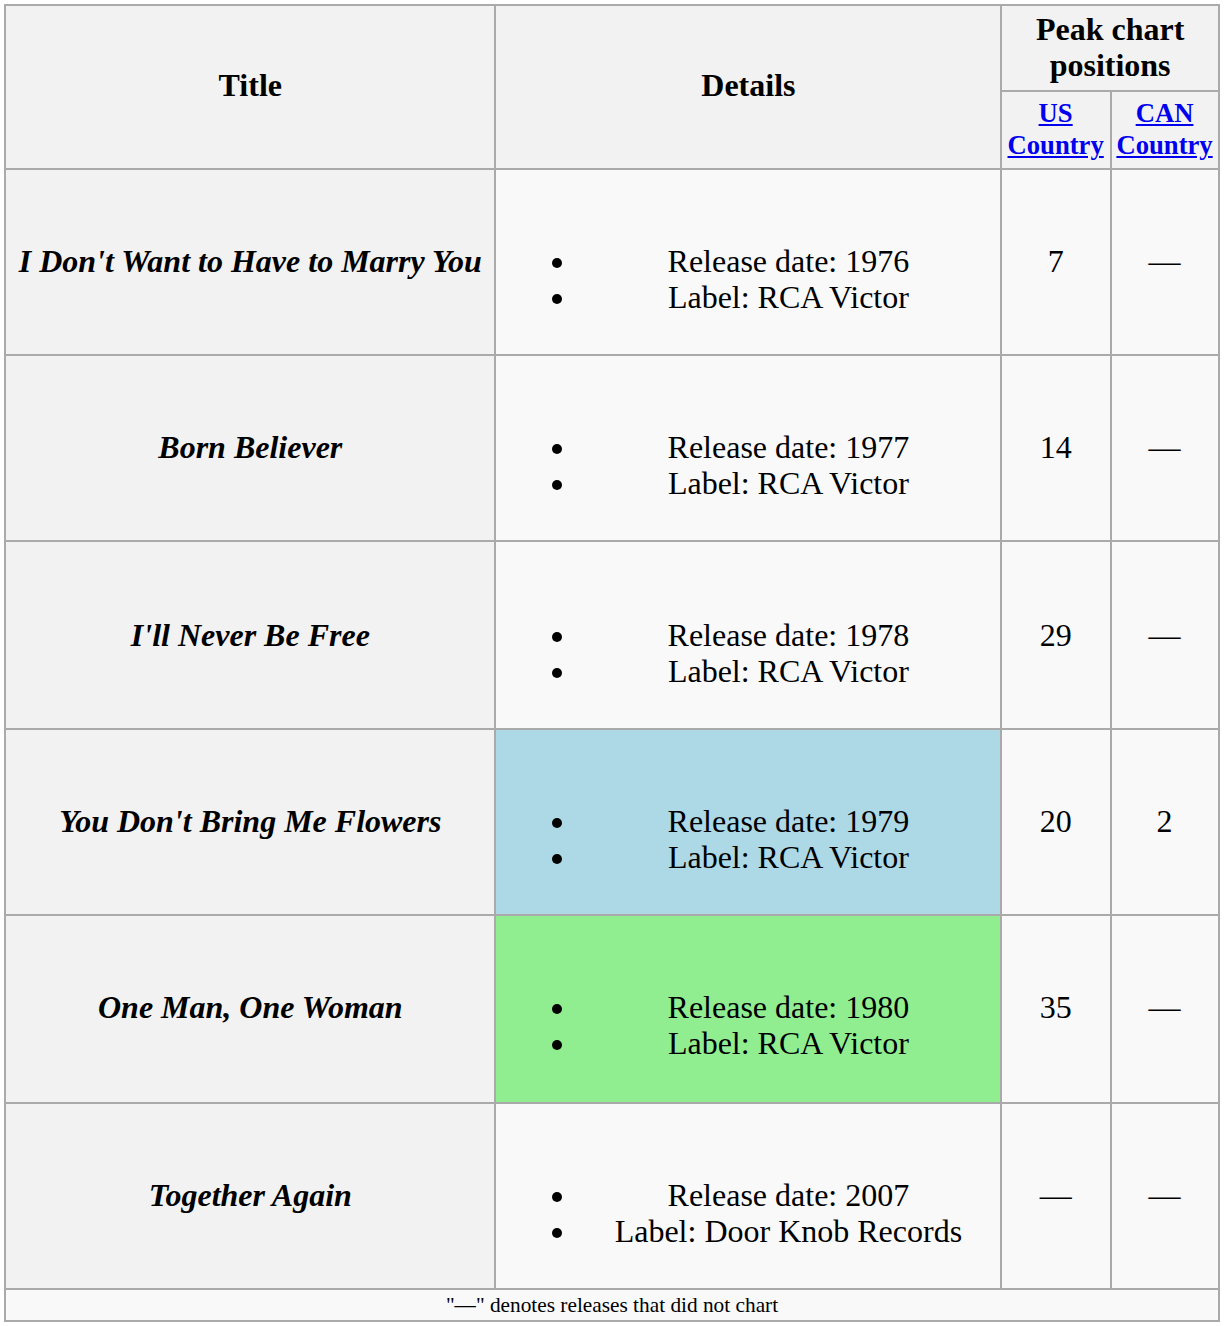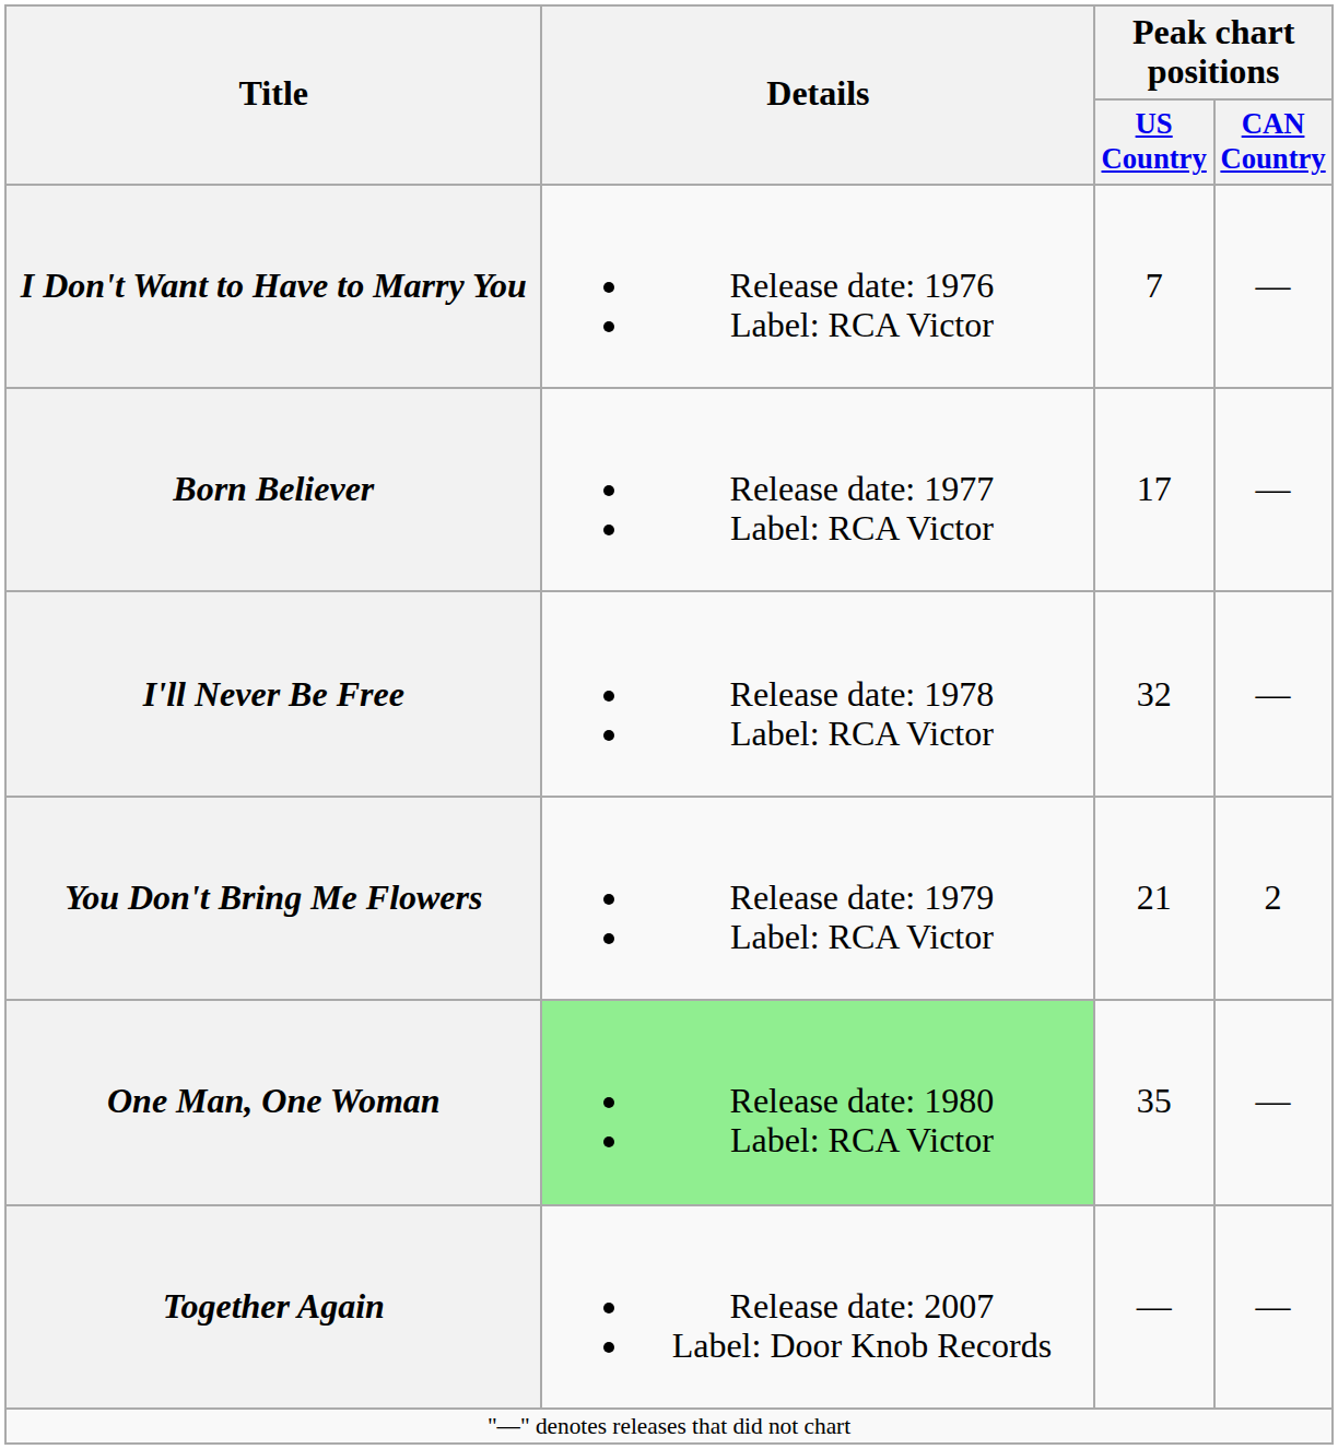Born Believer | Peak chart positions / US Country: 14 -> 17
I'll Never Be Free | Peak chart positions / US Country: 29 -> 32
You Don't Bring Me Flowers | Details: lightblue background -> no background
You Don't Bring Me Flowers | Peak chart positions / US Country: 20 -> 21
